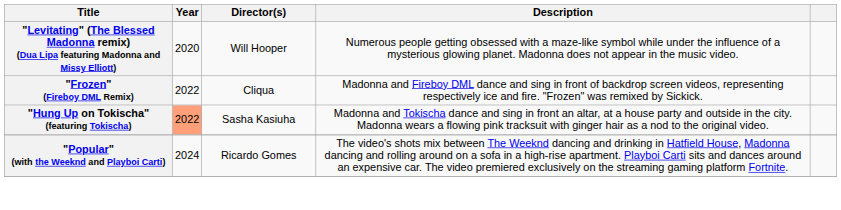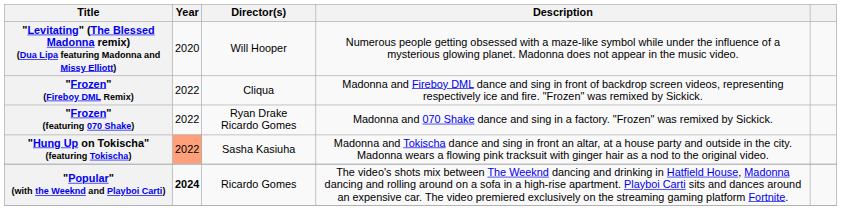+ row: "Frozen" (featuring 070 Shake) | 2022 | Ryan Drake Ricardo Gomes | Madonna and 070 Shake dance and sing in a factory. "Frozen" was remixed by Sickick.
"Popular" (with the Weeknd and Playboi Carti) | Year: normal -> bold
